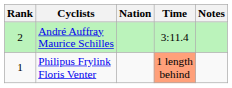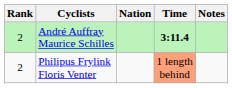André Auffray Maurice Schilles | Time: normal -> bold
Philipus Frylink Floris Venter | Rank: 1 -> 2
